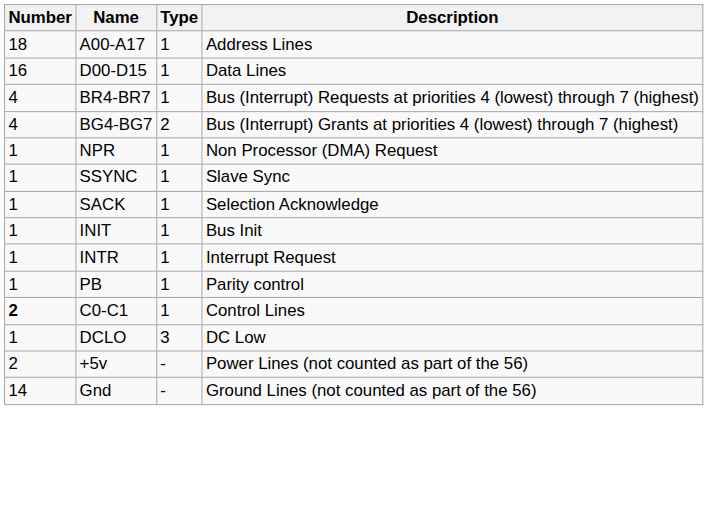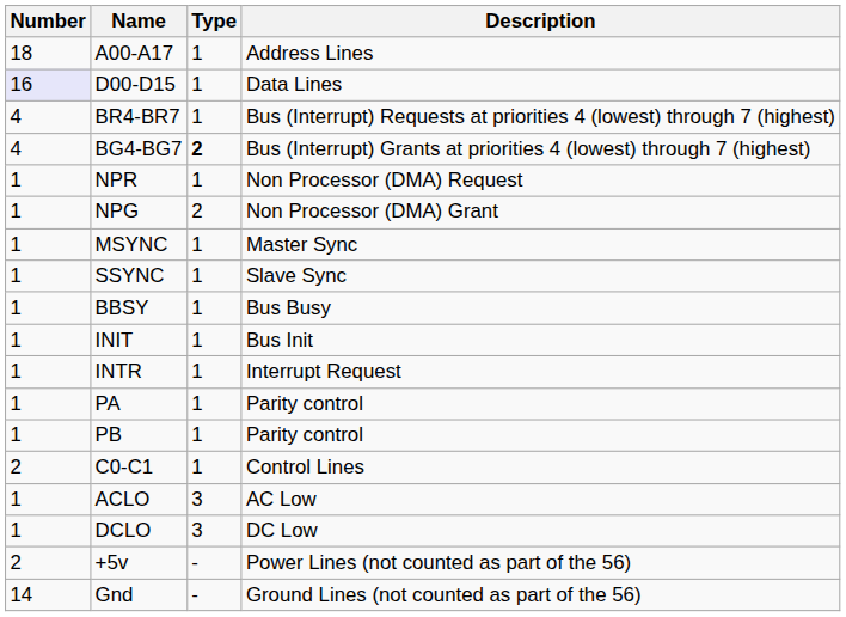D00-D15 | Number: no background -> lavender background
BG4-BG7 | Type: normal -> bold
+ row: 1 | NPG | 2 | Non Processor (DMA) Grant
+ row: 1 | MSYNC | 1 | Master Sync
+ row: 1 | BBSY | 1 | Bus Busy
- row: 1 | SACK | 1 | Selection Acknowledge
+ row: 1 | PA | 1 | Parity control
C0-C1 | Number: bold -> normal
+ row: 1 | ACLO | 3 | AC Low
